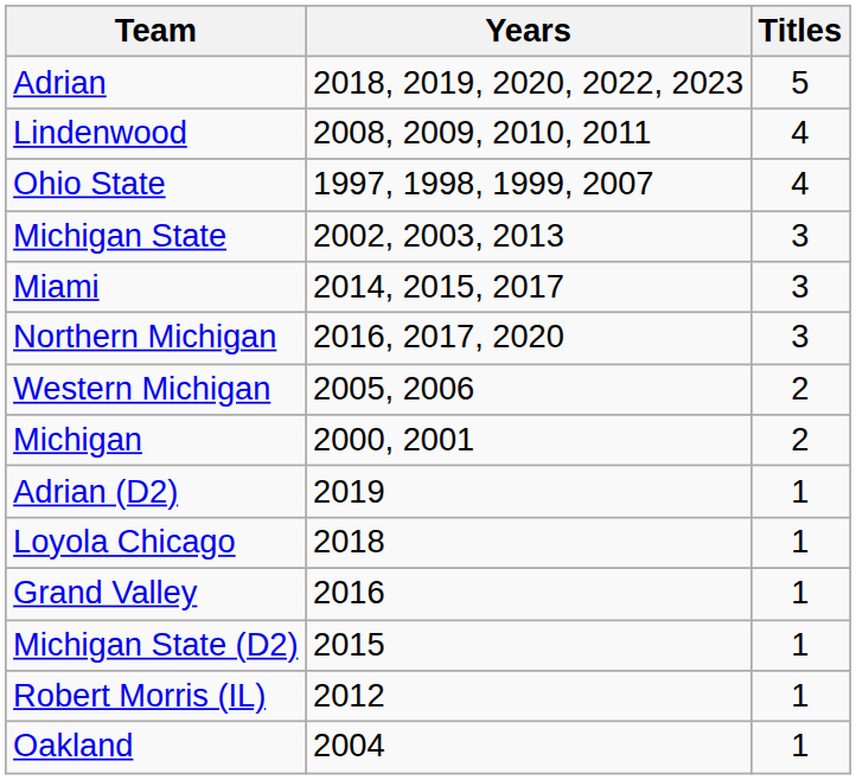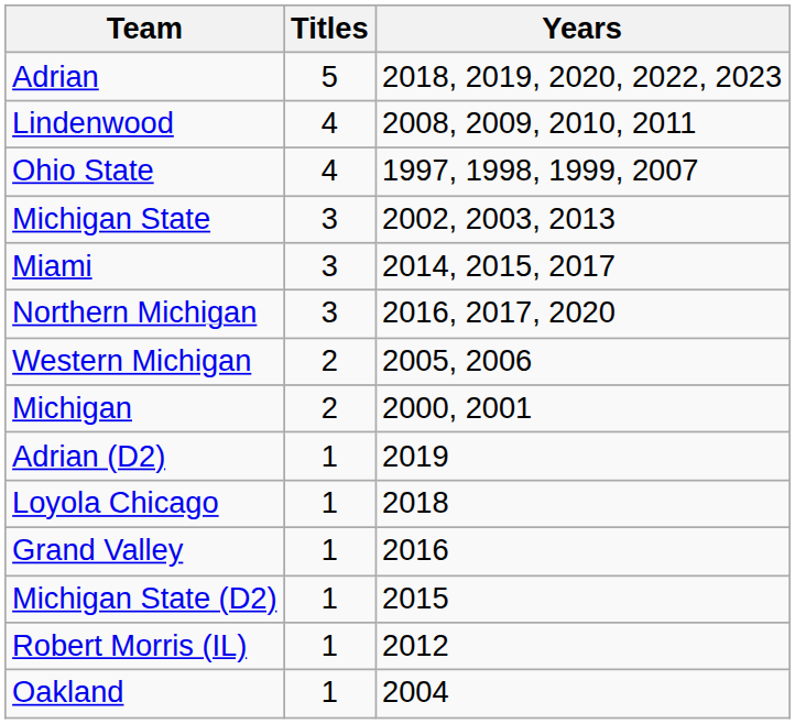columns swapped: Titles <-> Years
